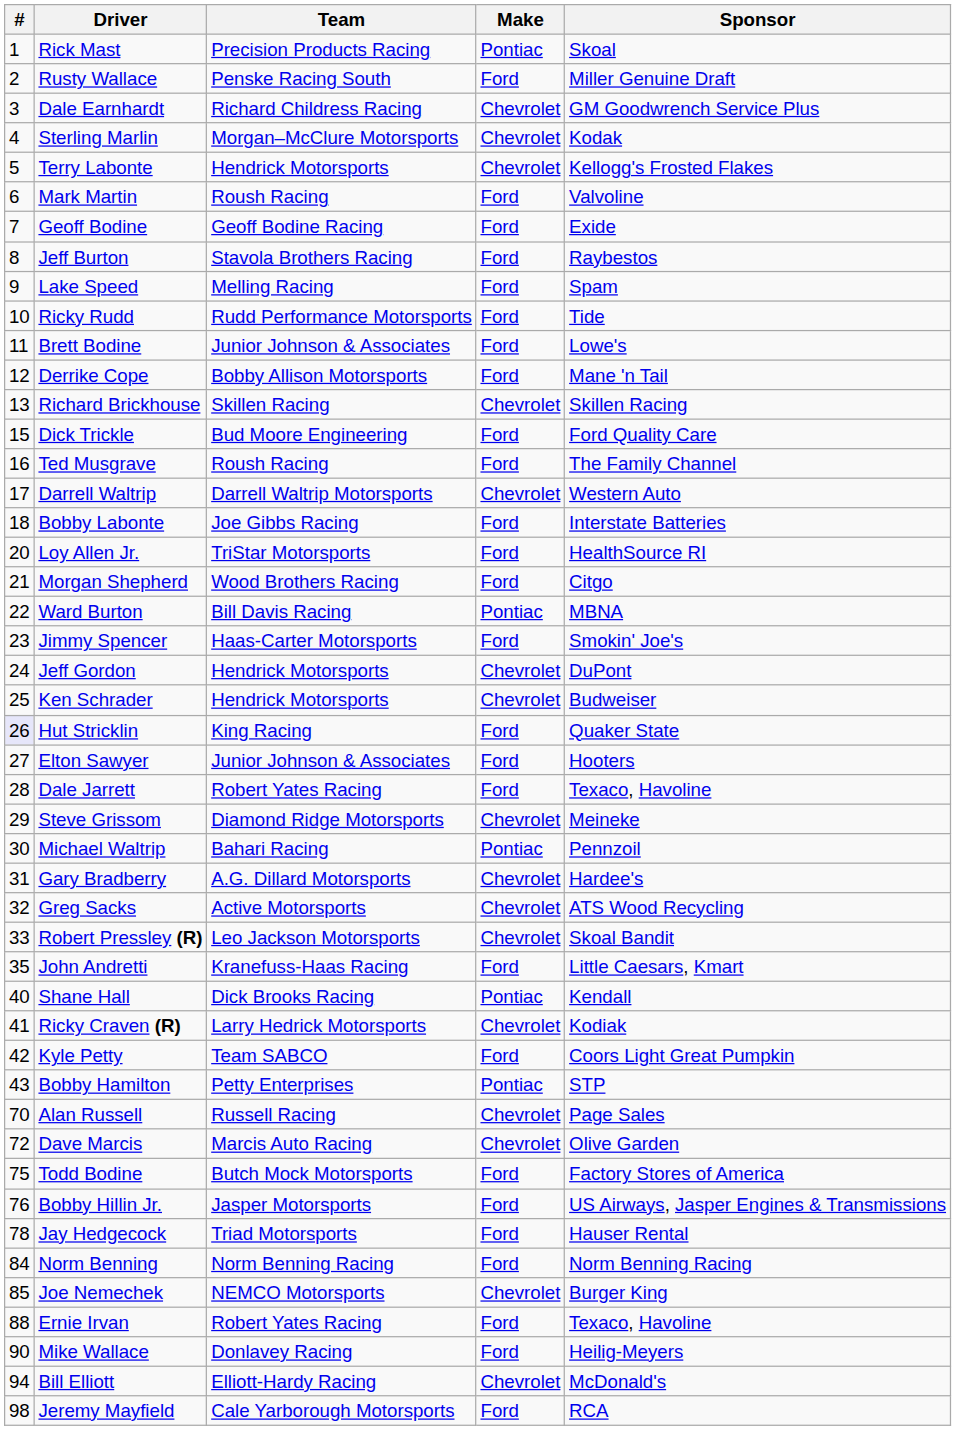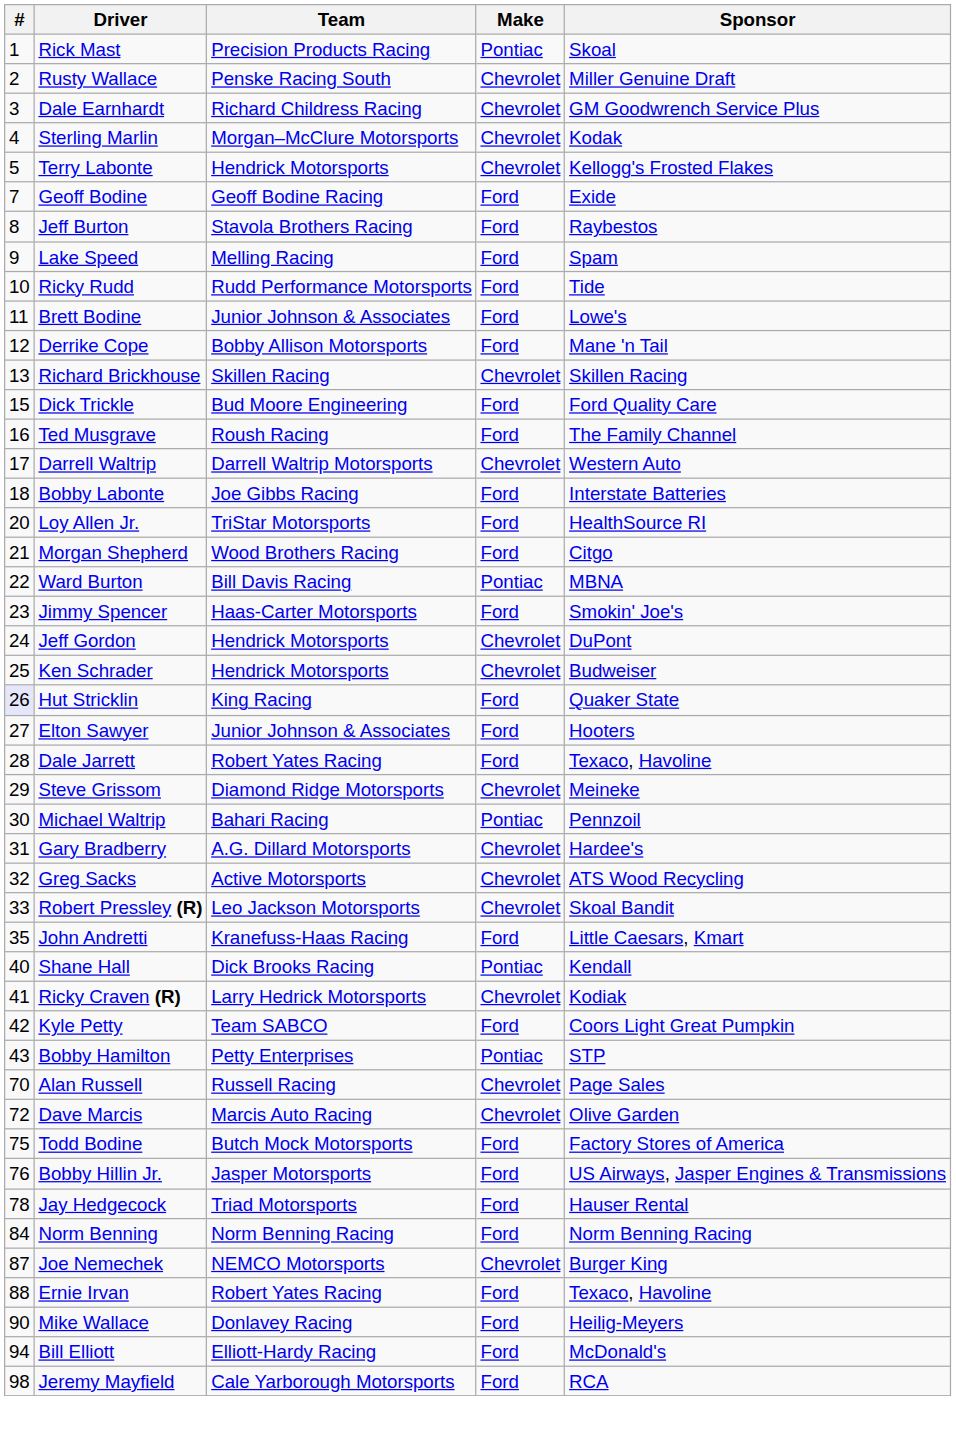Rusty Wallace | Make: Ford -> Chevrolet
- row: 6 | Mark Martin | Roush Racing | Ford | Valvoline
Joe Nemechek | #: 85 -> 87
Bill Elliott | Make: Chevrolet -> Ford
